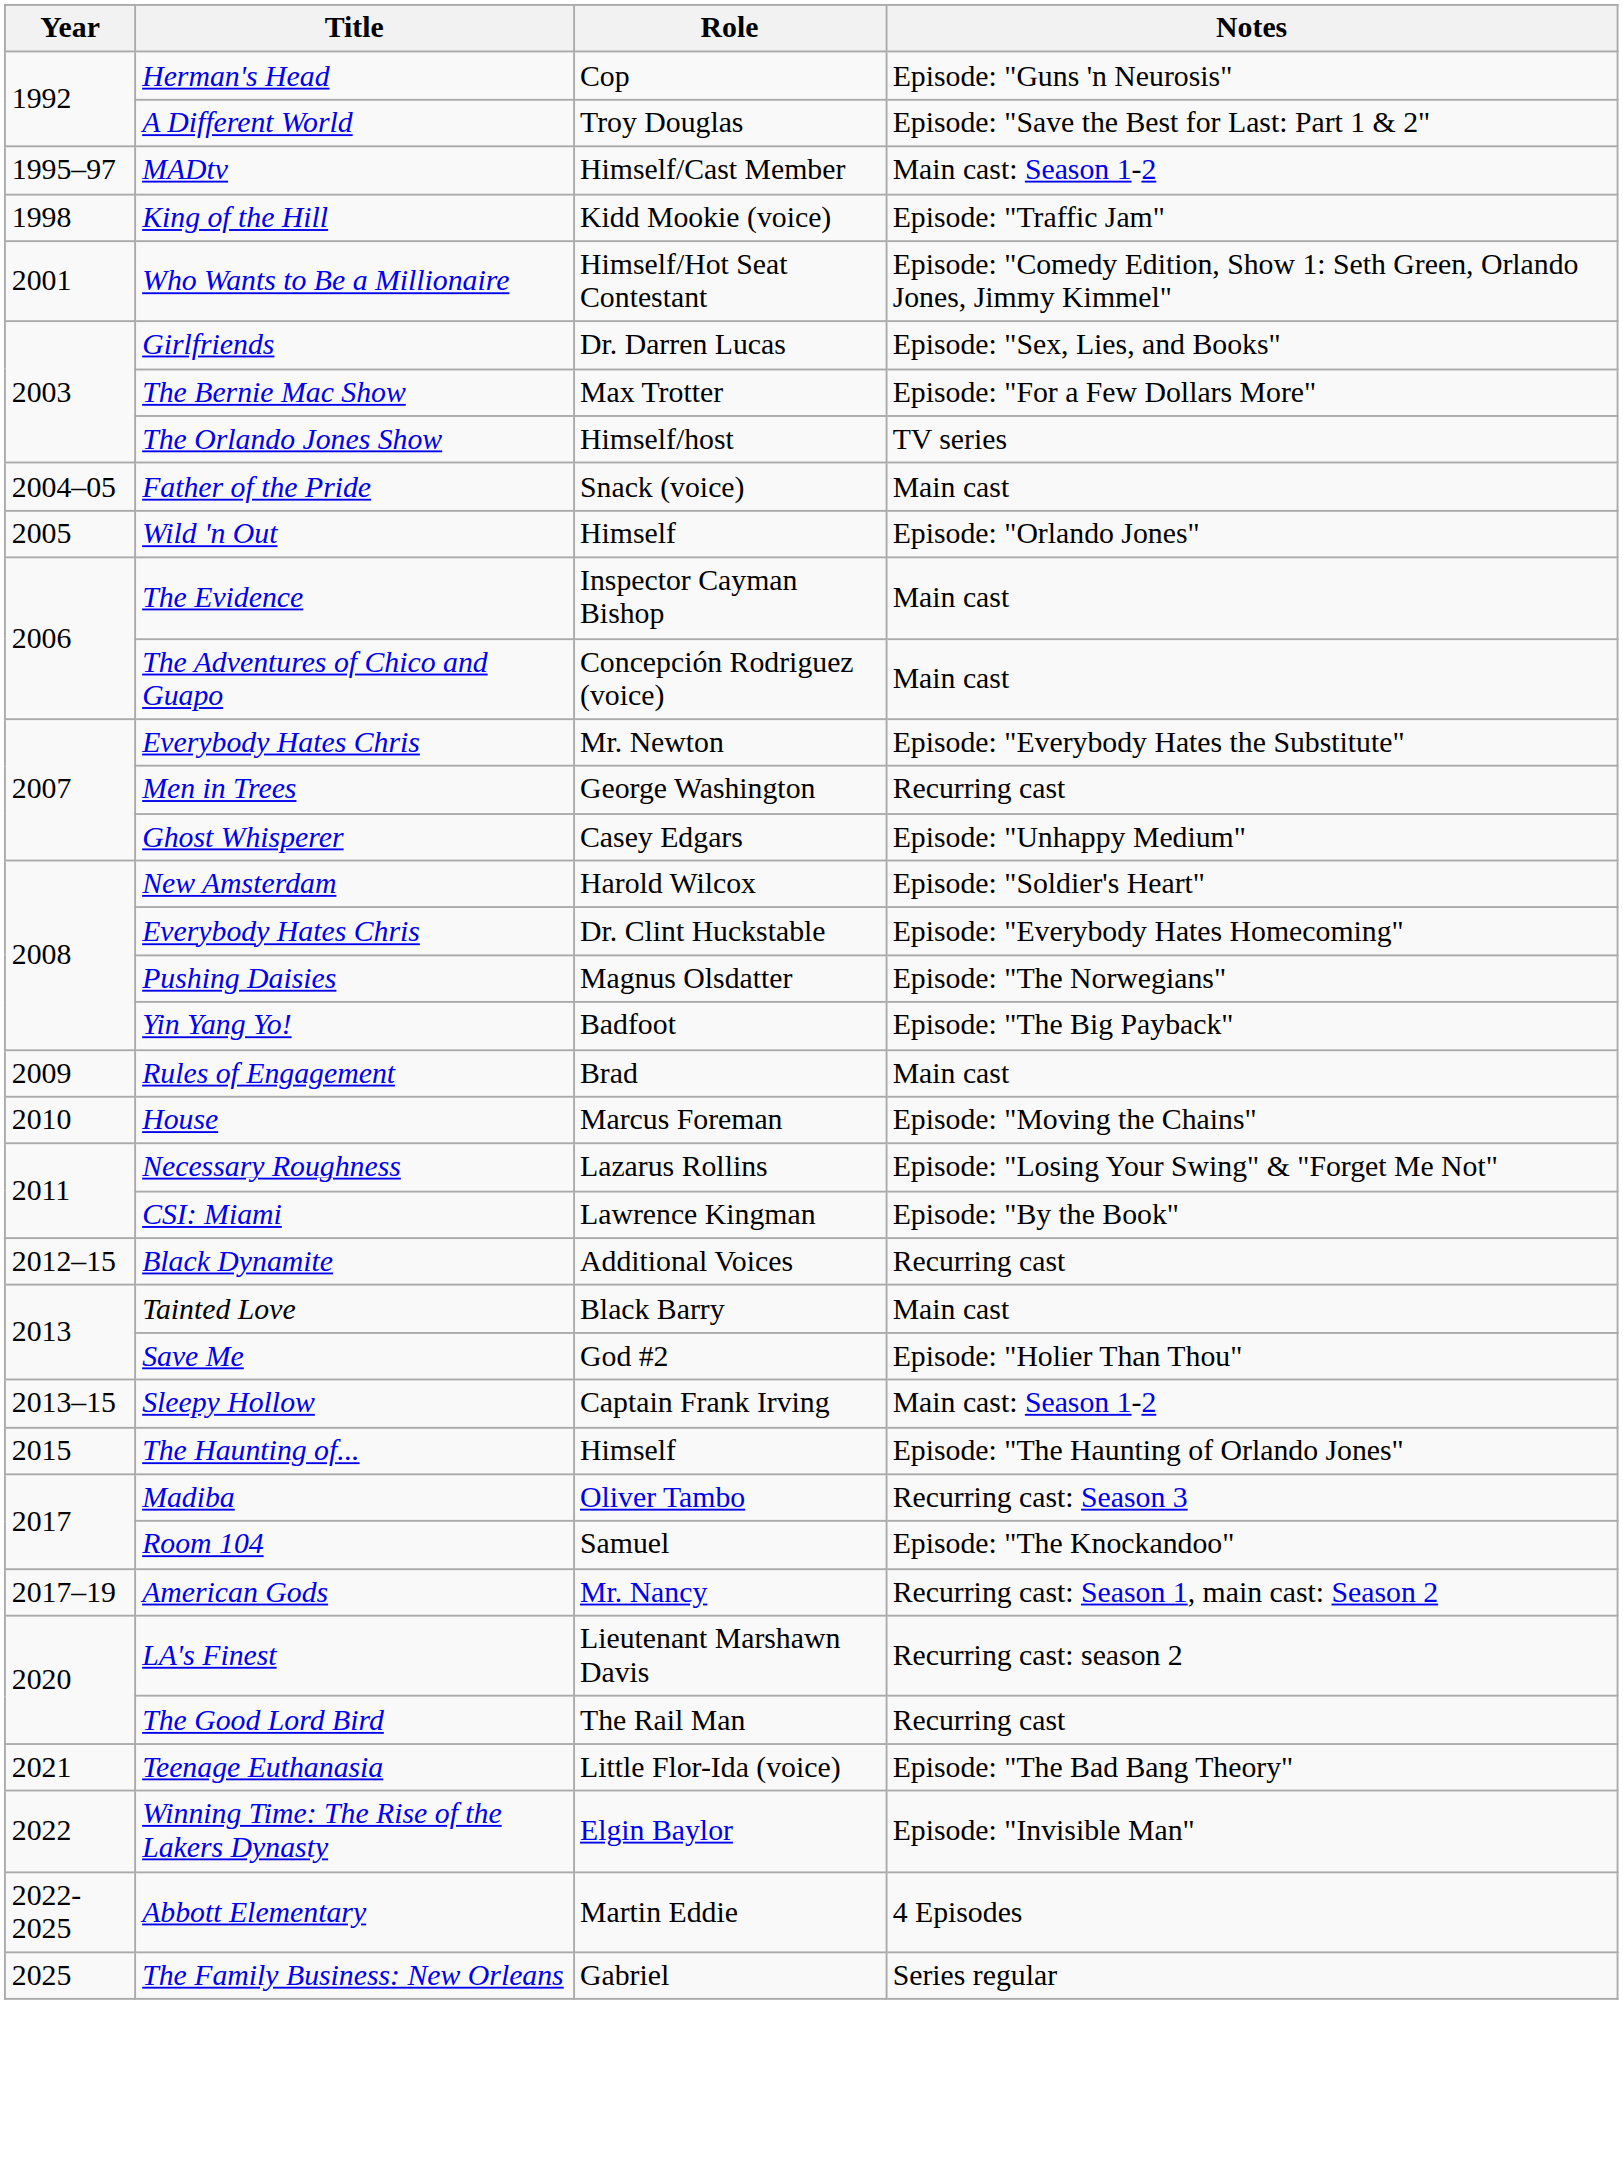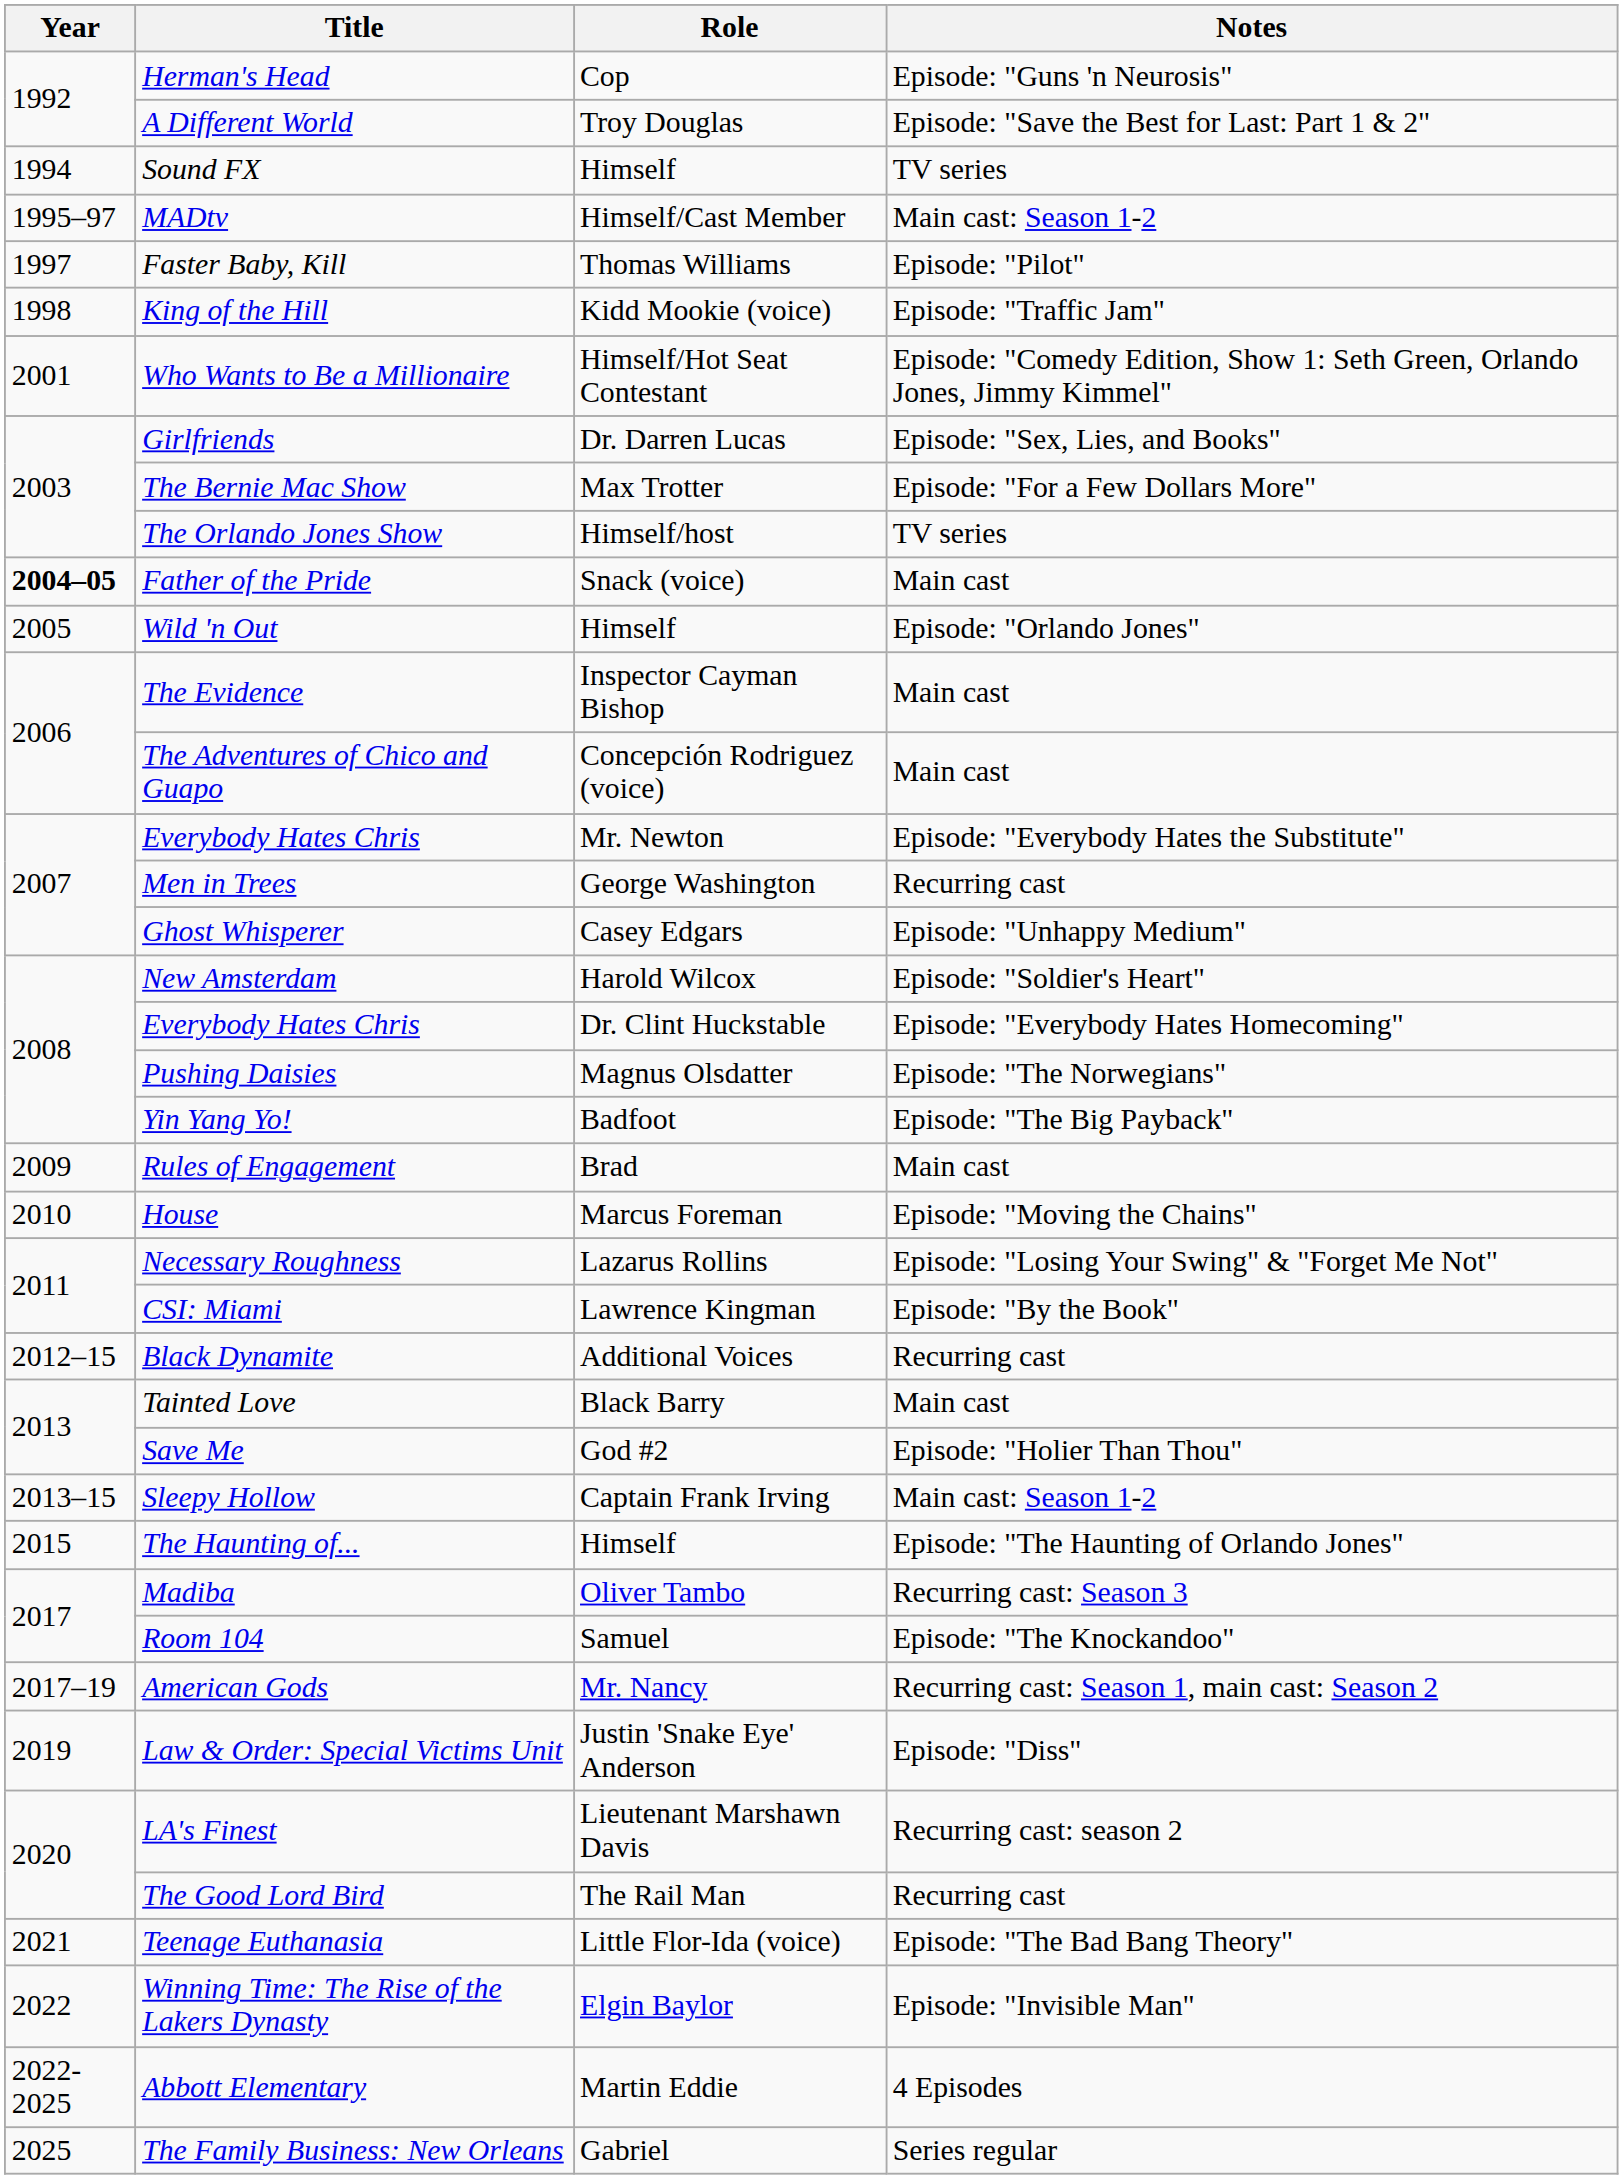+ row: 1994 | Sound FX | Himself | TV series
+ row: 1997 | Faster Baby, Kill | Thomas Williams | Episode: "Pilot"
Father of the Pride | Year: normal -> bold
+ row: 2019 | Law & Order: Special Victims Unit | Justin 'Snake Eye' Anderson | Episode: "Diss"
